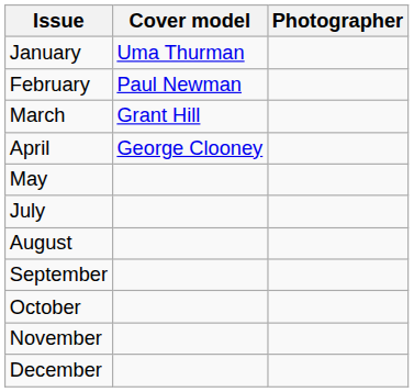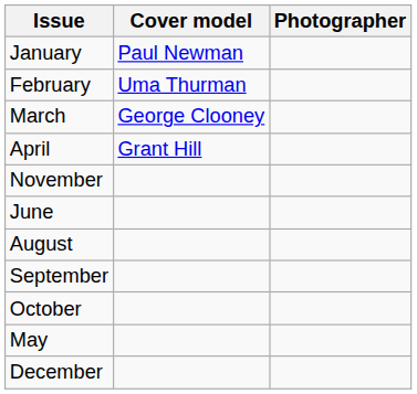January | Cover model: Uma Thurman -> Paul Newman
February | Cover model: Paul Newman -> Uma Thurman
March | Cover model: Grant Hill -> George Clooney
April | Cover model: George Clooney -> Grant Hill
rows swapped: May <-> November
+ row: June
- row: July
